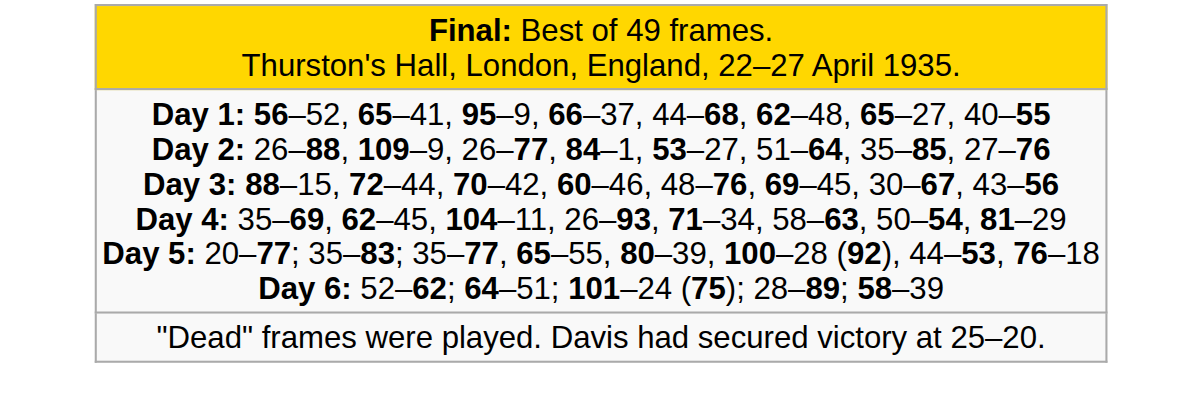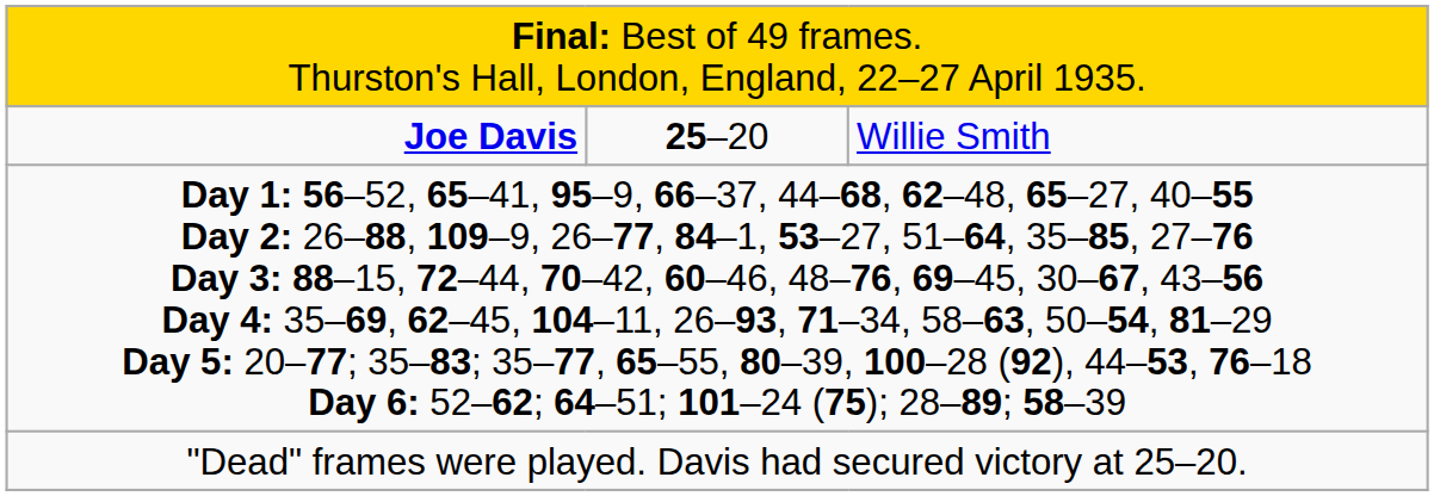+ row: Joe Davis | 25–20 | Willie Smith
